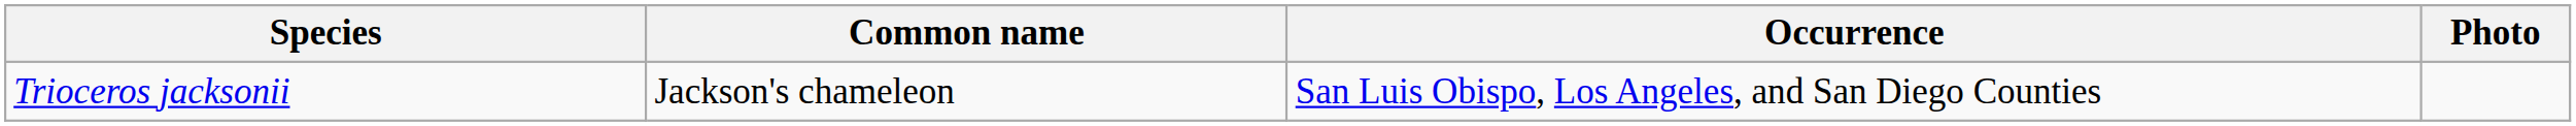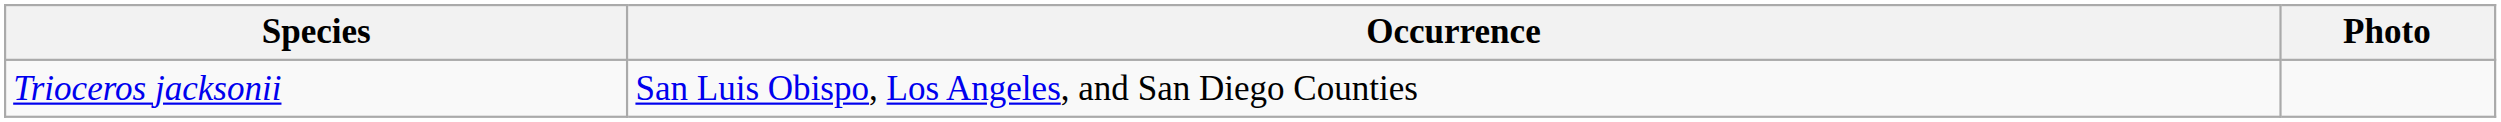- column: Common name | Jackson's chameleon
